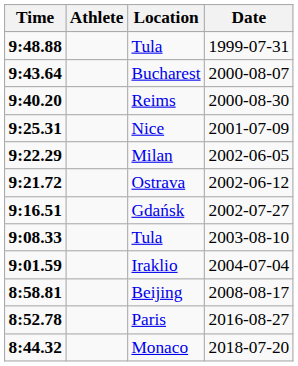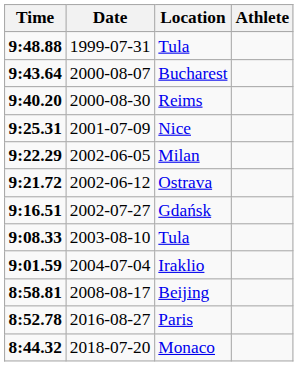columns swapped: Athlete <-> Date
